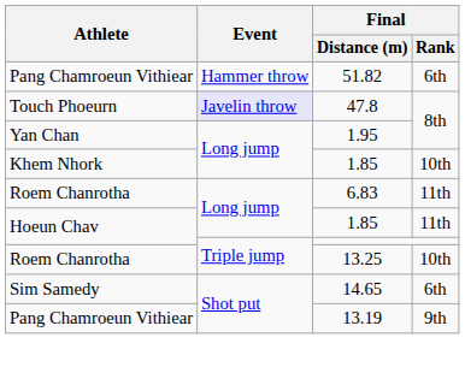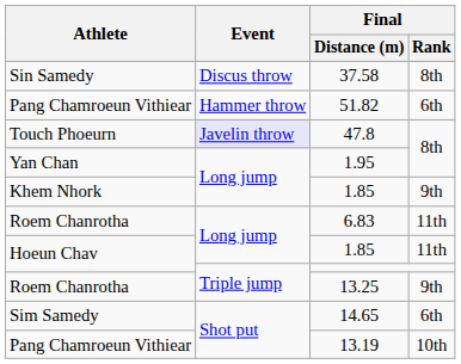+ row: Sin Samedy | Discus throw | 37.58 | 8th
Khem Nhork / 1.85 | Final / Rank: 10th -> 9th
13.25 | Final / Rank: 10th -> 9th
13.19 | Final / Rank: 9th -> 10th
